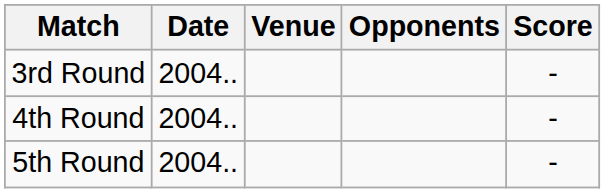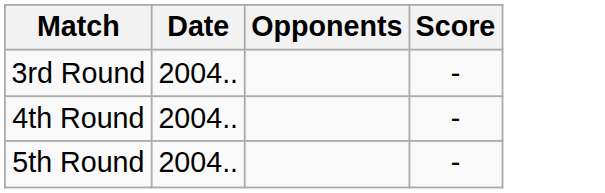- column: Venue
